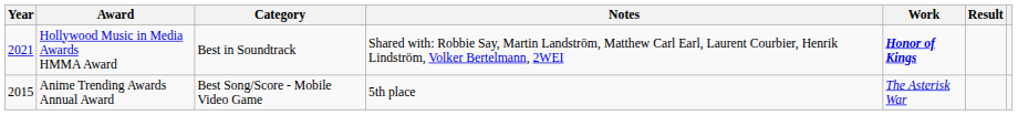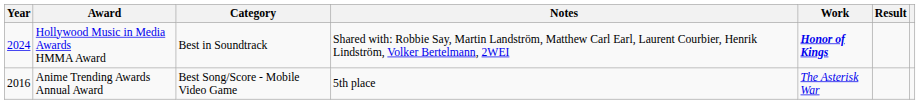Hollywood Music in Media Awards HMMA Award | Year: 2021 -> 2024
Anime Trending Awards Annual Award | Year: 2015 -> 2016
